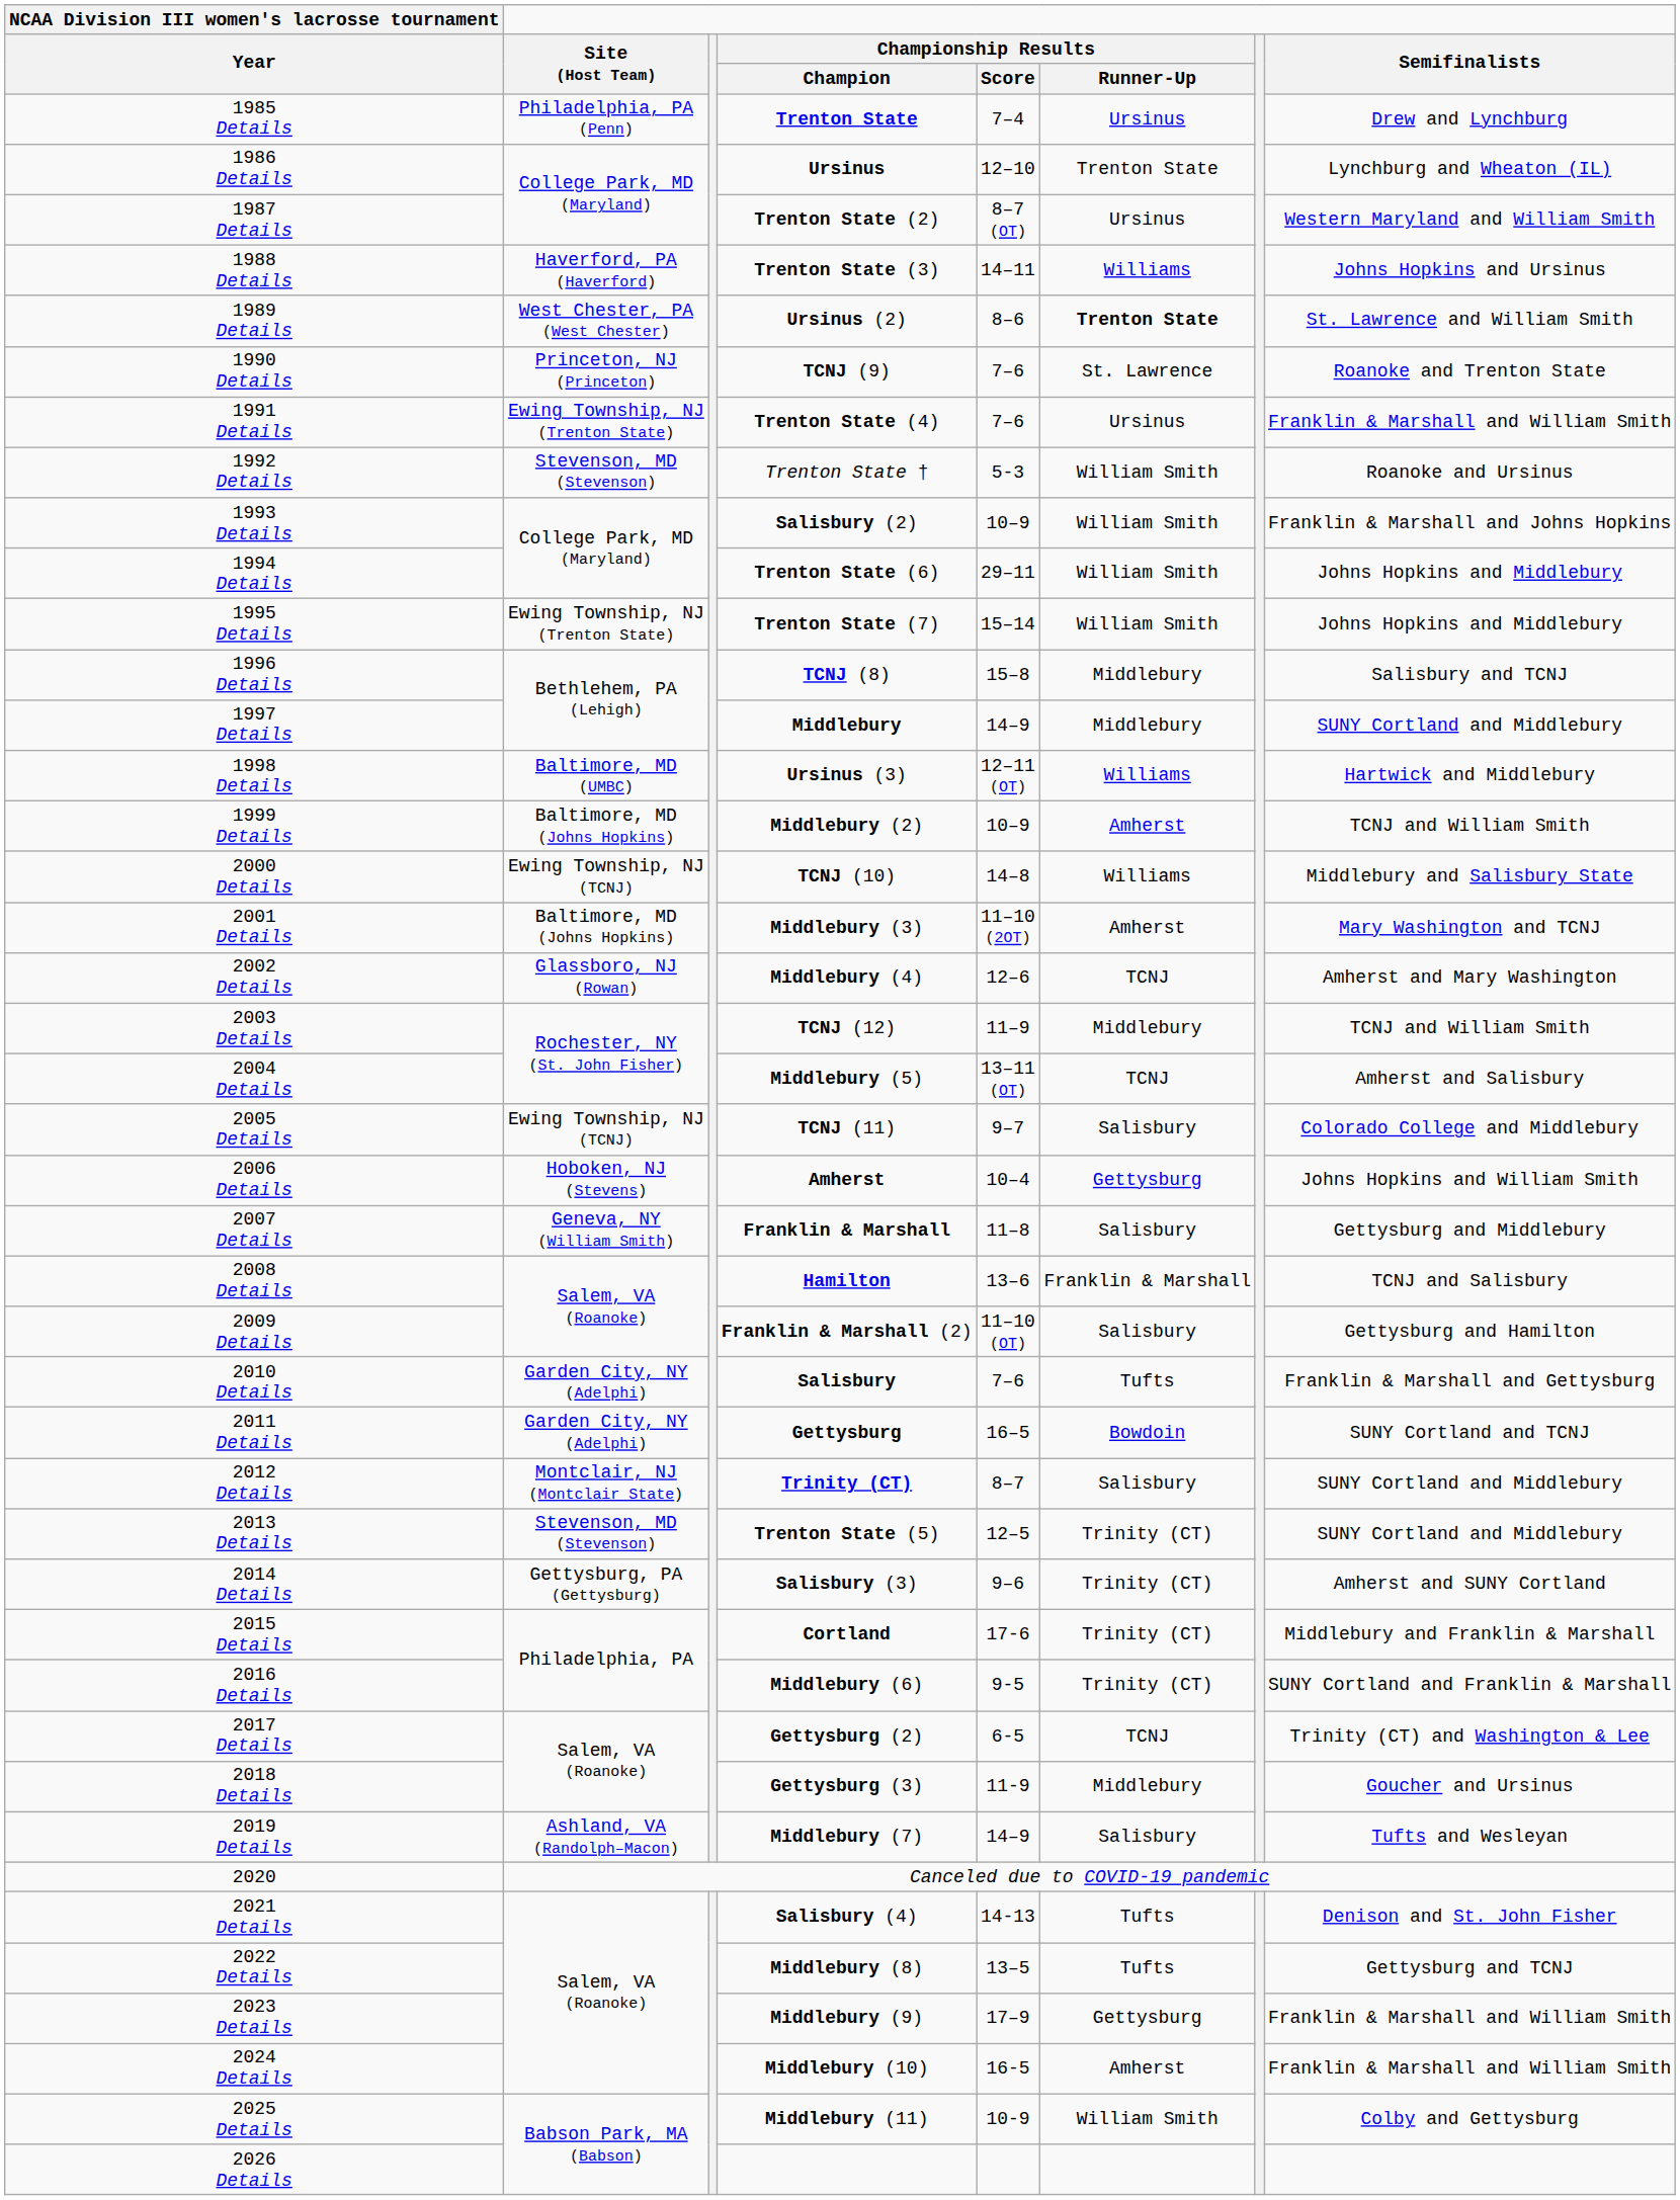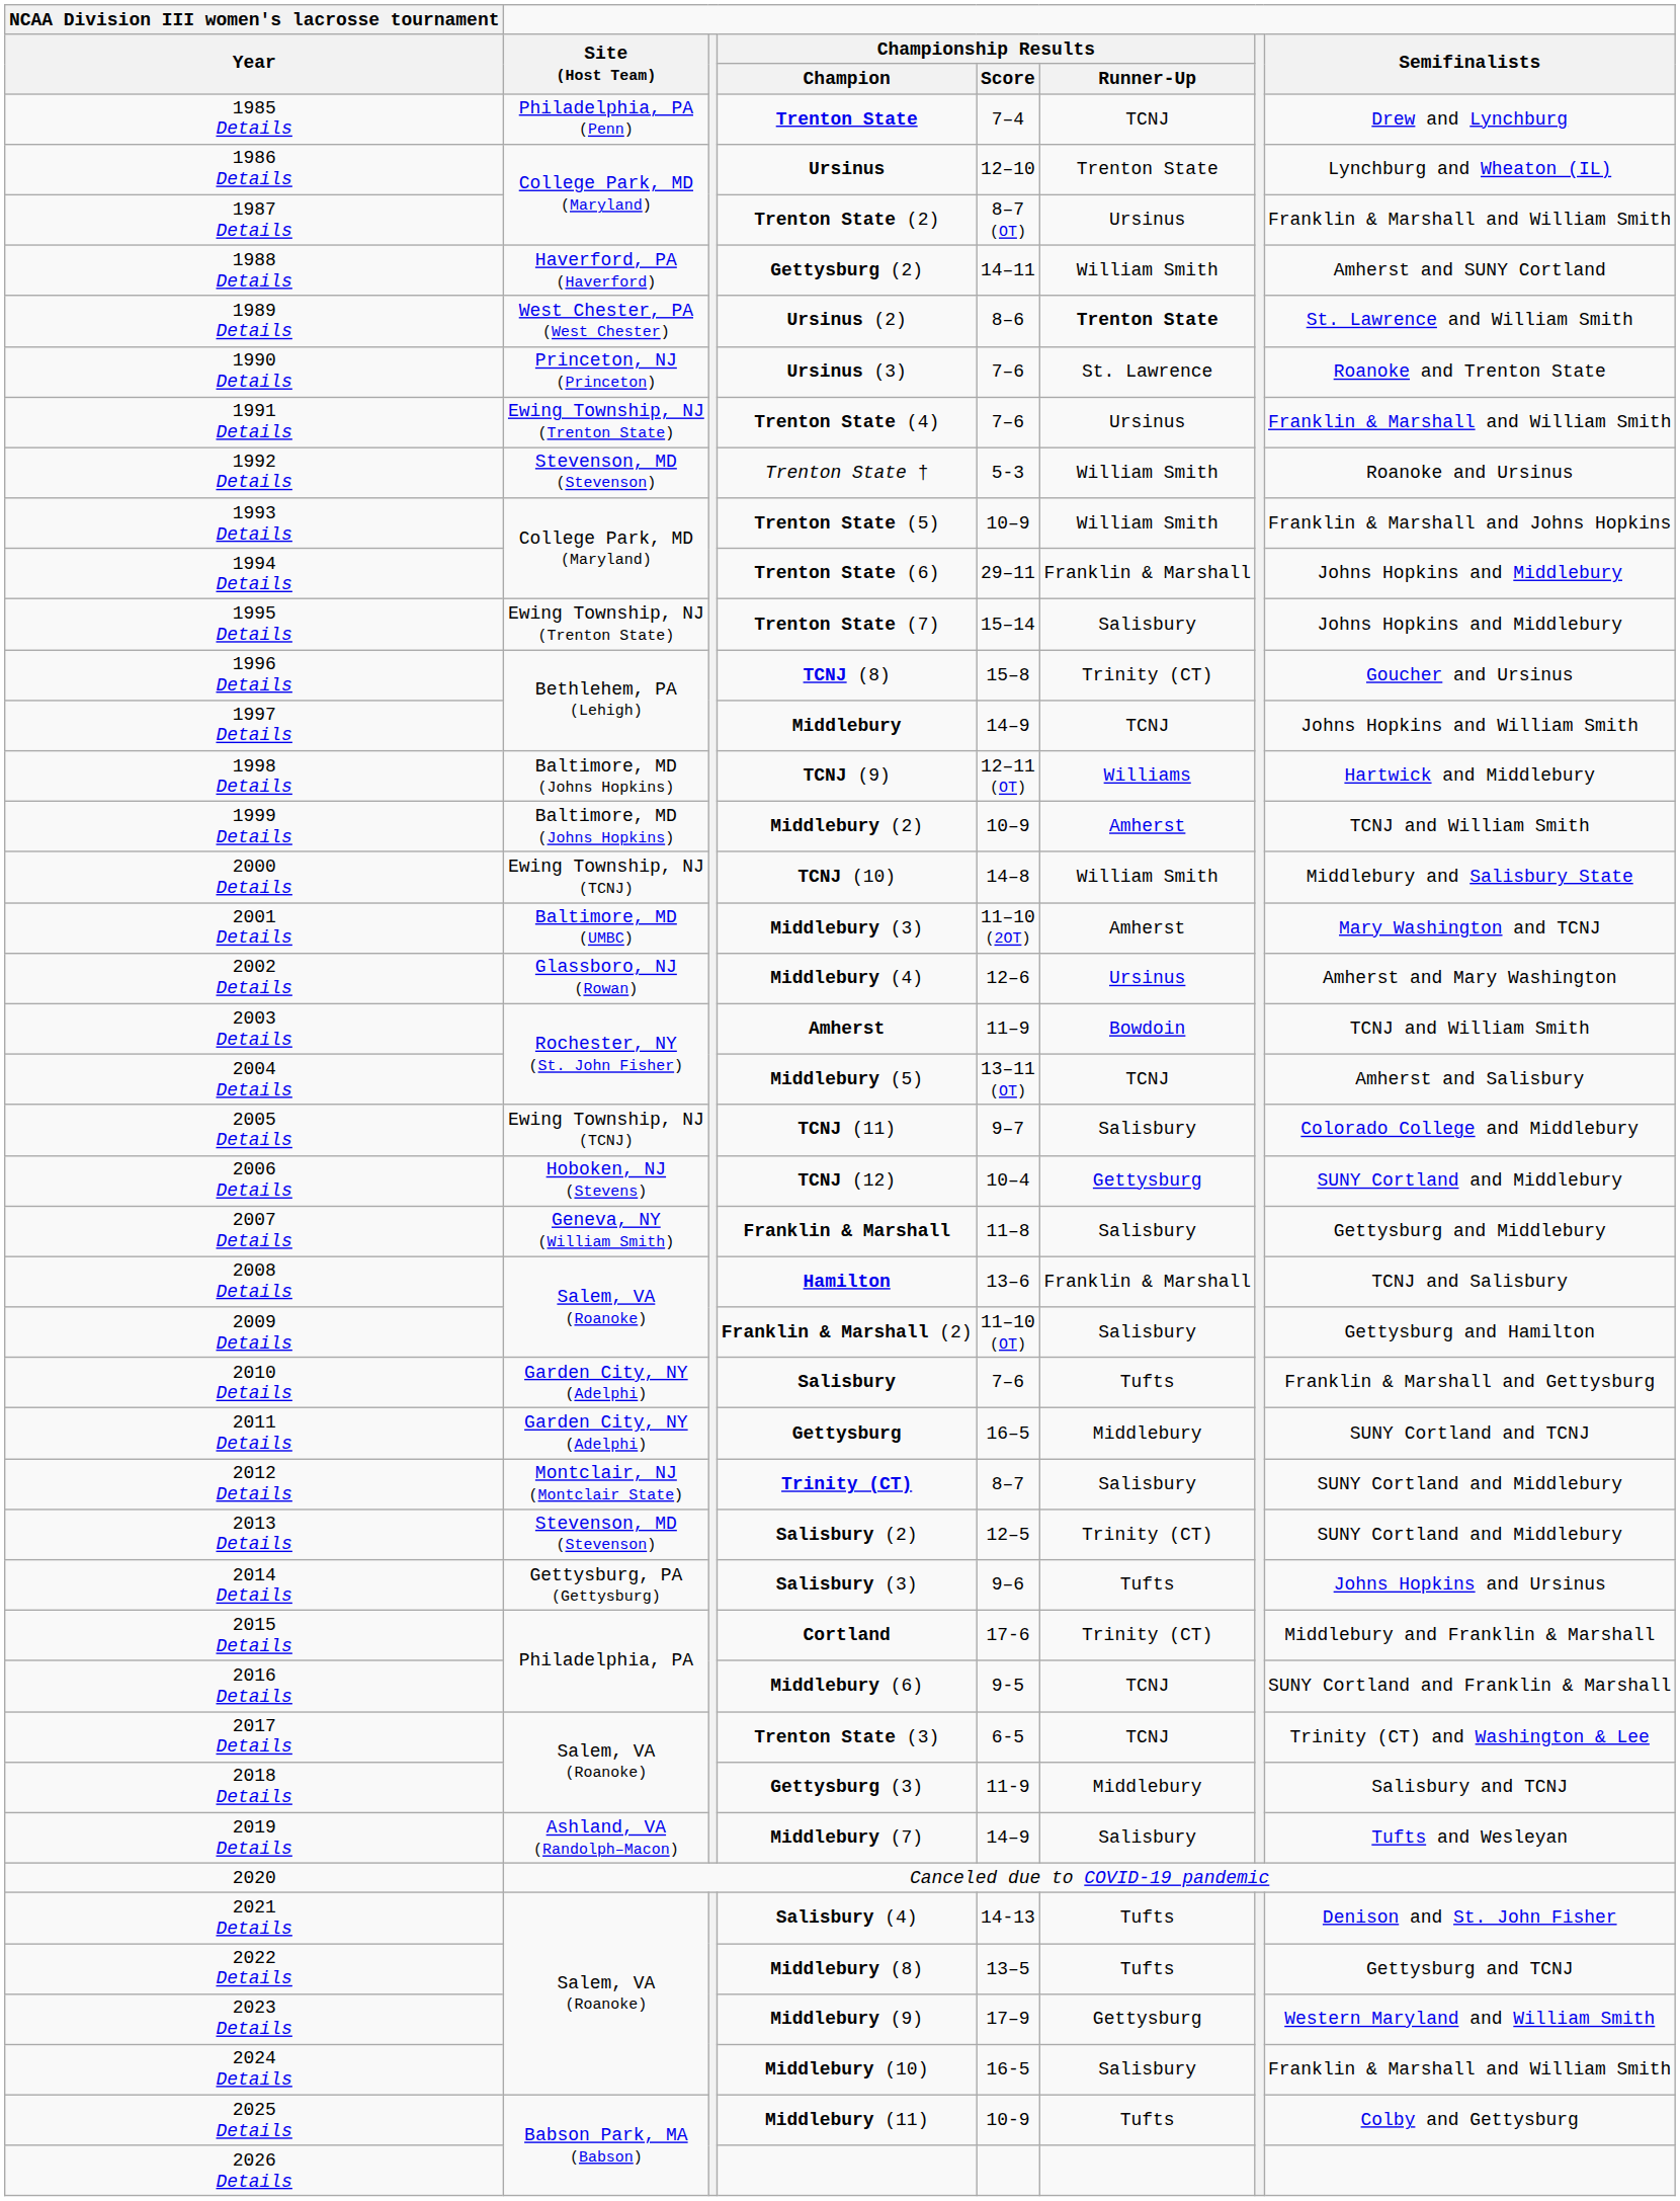1985 Details | Championship Results / Runner-Up: Ursinus -> TCNJ
1987 Details | Semifinalists: Western Maryland and William Smith -> Franklin & Marshall and William Smith
1988 Details | Championship Results / Champion: Trenton State (3) -> Gettysburg (2)
1988 Details | Championship Results / Runner-Up: Williams -> William Smith
1988 Details | Semifinalists: Johns Hopkins and Ursinus -> Amherst and SUNY Cortland
1990 Details | Championship Results / Champion: TCNJ (9) -> Ursinus (3)
1993 Details | Championship Results / Champion: Salisbury (2) -> Trenton State (5)
1994 Details | Championship Results / Runner-Up: William Smith -> Franklin & Marshall
1995 Details | Championship Results / Runner-Up: William Smith -> Salisbury
1996 Details | Championship Results / Runner-Up: Middlebury -> Trinity (CT)
1996 Details | Semifinalists: Salisbury and TCNJ -> Goucher and Ursinus
1997 Details | Championship Results / Runner-Up: Middlebury -> TCNJ
1997 Details | Semifinalists: SUNY Cortland and Middlebury -> Johns Hopkins and William Smith
1998 Details | Site (Host Team): Baltimore, MD (UMBC) -> Baltimore, MD (Johns Hopkins)
1998 Details | Championship Results / Champion: Ursinus (3) -> TCNJ (9)
2000 Details | Championship Results / Runner-Up: Williams -> William Smith
2001 Details | Site (Host Team): Baltimore, MD (Johns Hopkins) -> Baltimore, MD (UMBC)
2002 Details | Championship Results / Runner-Up: TCNJ -> Ursinus
2003 Details | Championship Results / Champion: TCNJ (12) -> Amherst
2003 Details | Championship Results / Runner-Up: Middlebury -> Bowdoin
2006 Details | Championship Results / Champion: Amherst -> TCNJ (12)
2006 Details | Semifinalists: Johns Hopkins and William Smith -> SUNY Cortland and Middlebury
2011 Details | Championship Results / Runner-Up: Bowdoin -> Middlebury
2013 Details | Championship Results / Champion: Trenton State (5) -> Salisbury (2)
2014 Details | Championship Results / Runner-Up: Trinity (CT) -> Tufts
2014 Details | Semifinalists: Amherst and SUNY Cortland -> Johns Hopkins and Ursinus
2016 Details | Championship Results / Runner-Up: Trinity (CT) -> TCNJ
2017 Details | Championship Results / Champion: Gettysburg (2) -> Trenton State (3)
2018 Details | Semifinalists: Goucher and Ursinus -> Salisbury and TCNJ
2023 Details | Semifinalists: Franklin & Marshall and William Smith -> Western Maryland and William Smith
2024 Details | Championship Results / Runner-Up: Amherst -> Salisbury
2025 Details | Championship Results / Runner-Up: William Smith -> Tufts
